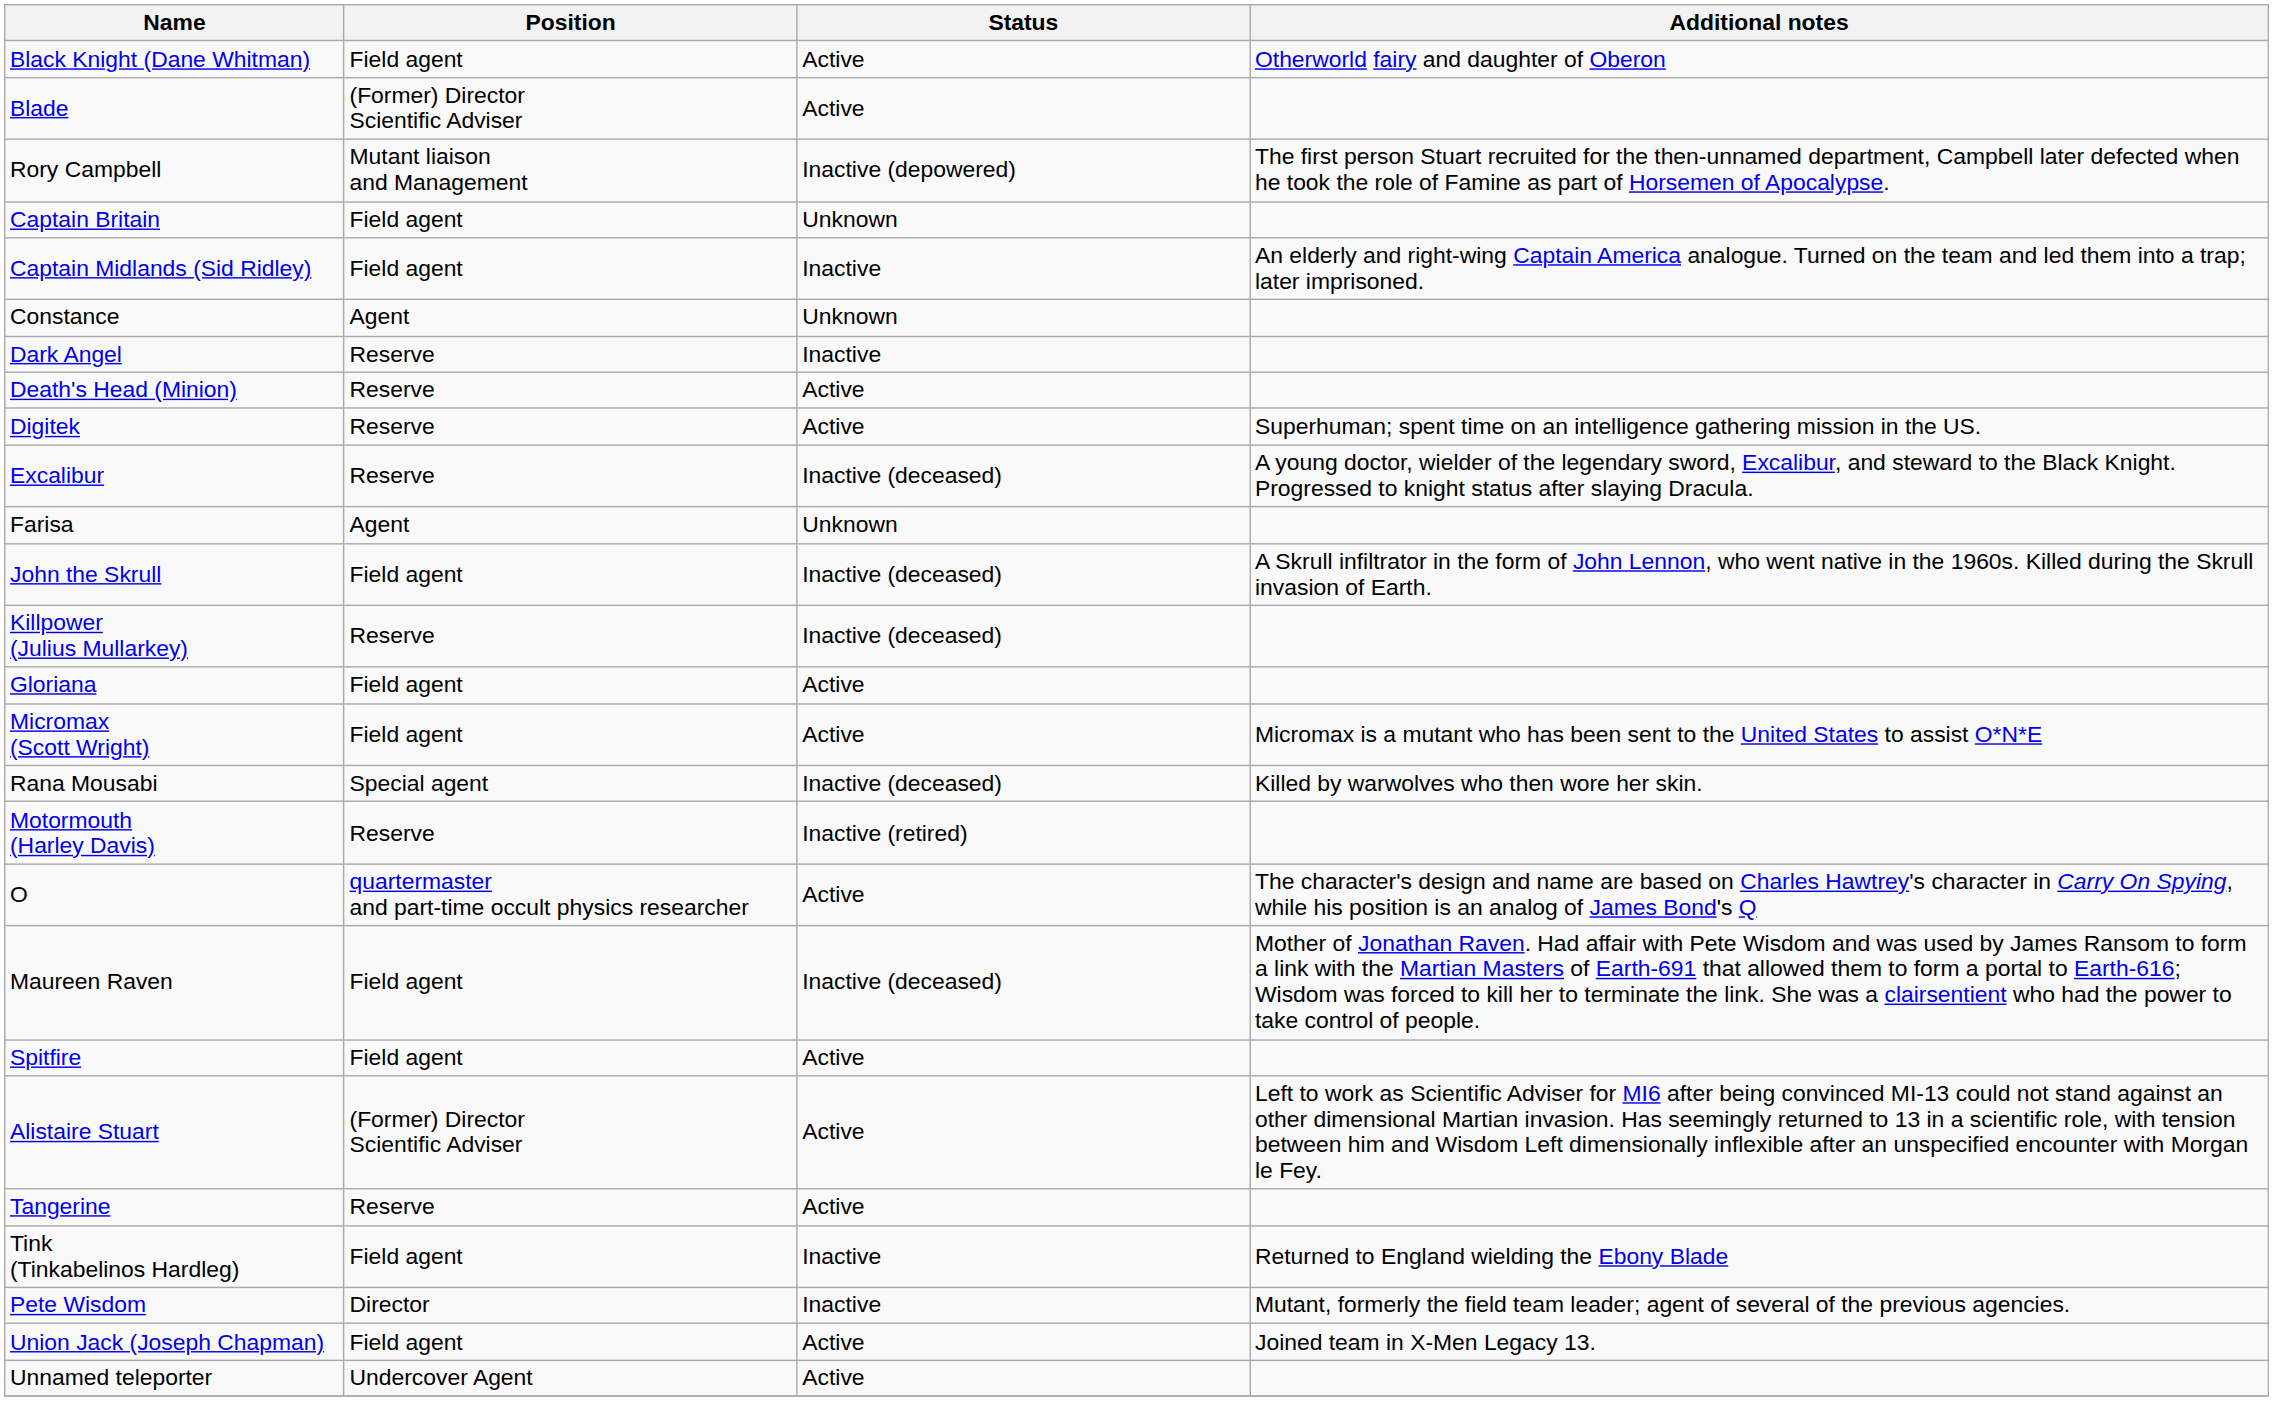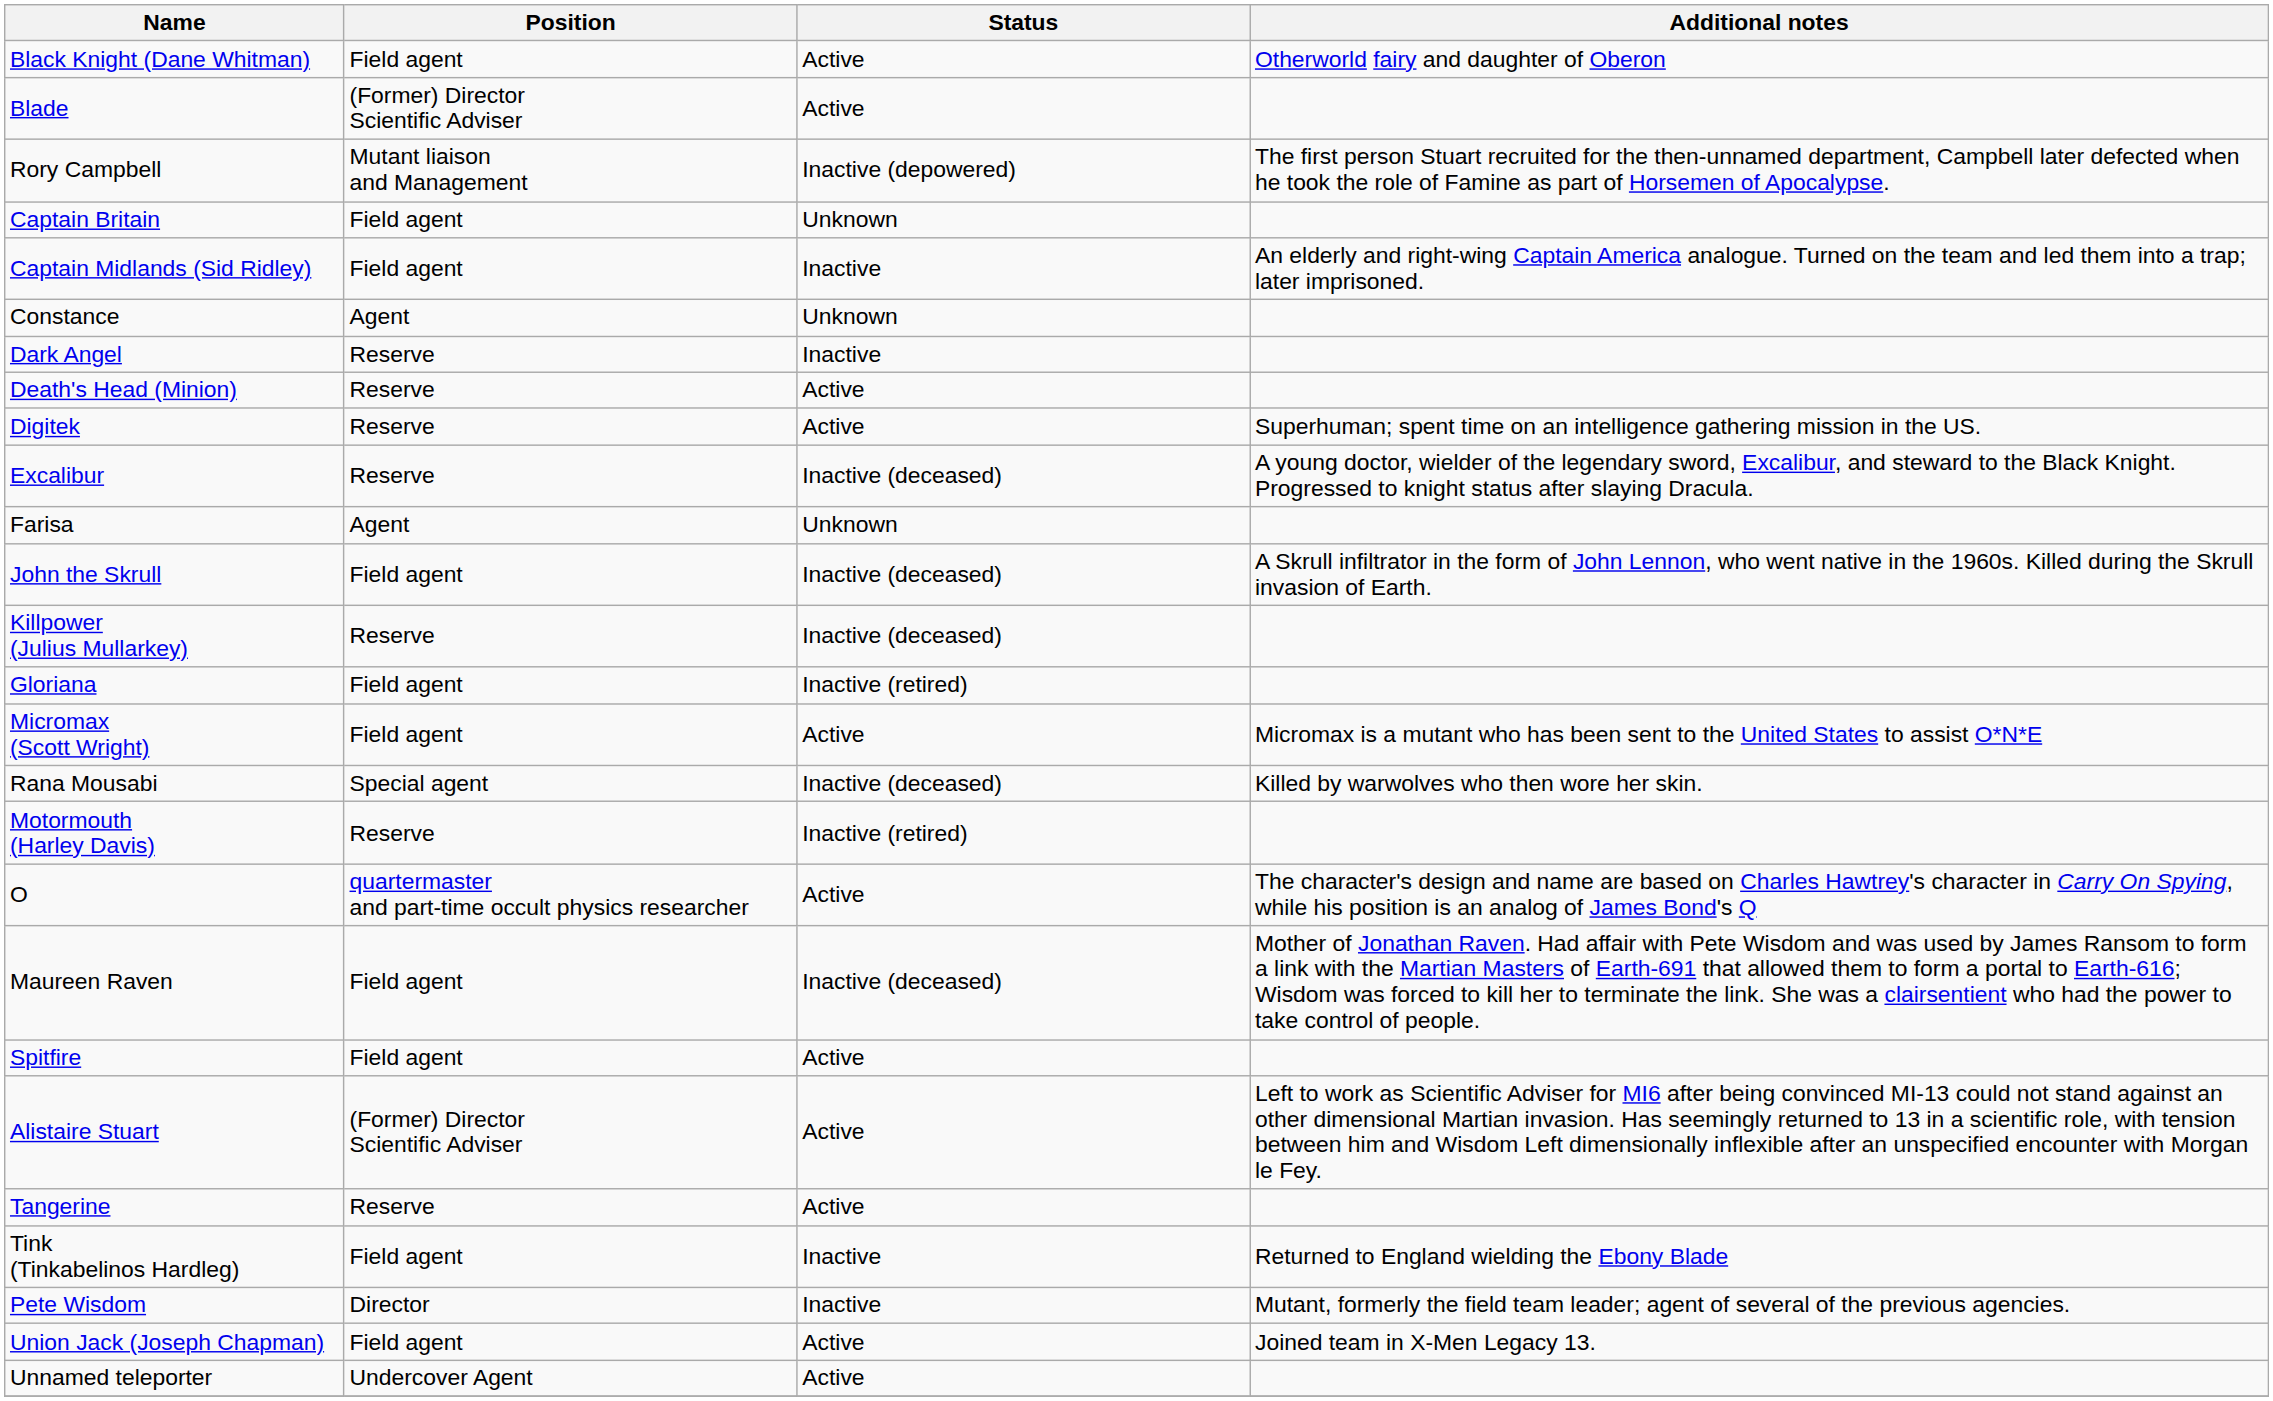Gloriana | Status: Active -> Inactive (retired)
